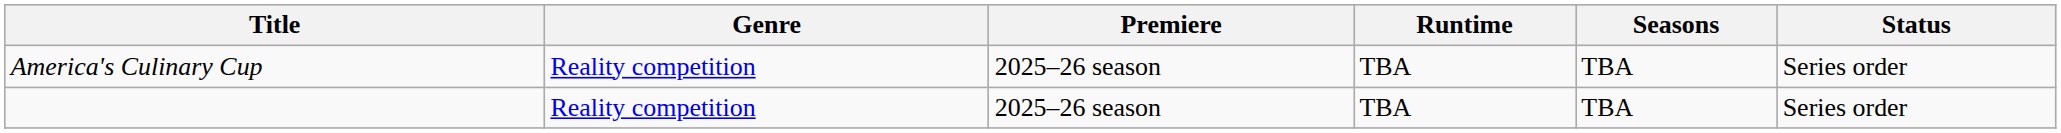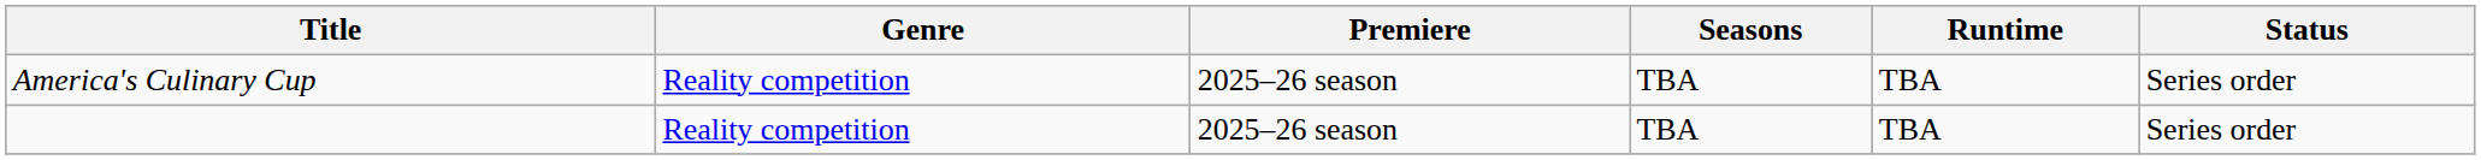columns swapped: Seasons <-> Runtime
